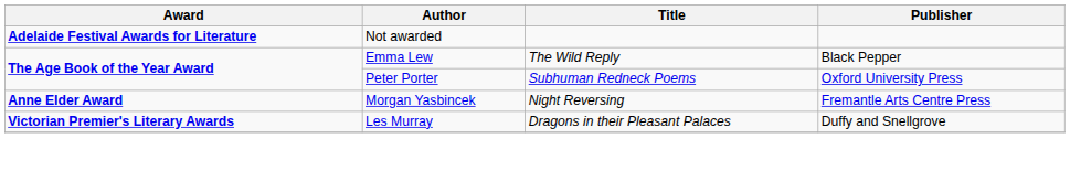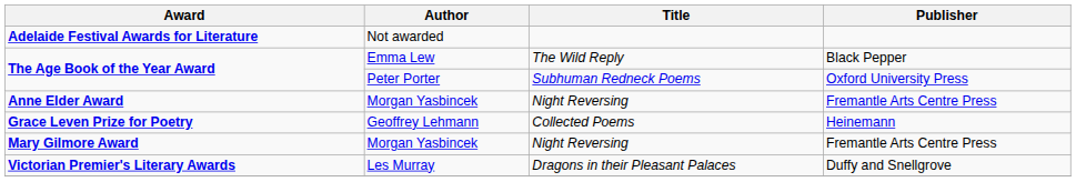+ row: Grace Leven Prize for Poetry | Geoffrey Lehmann | Collected Poems | Heinemann
+ row: Mary Gilmore Award | Morgan Yasbincek | Night Reversing | Fremantle Arts Centre Press
